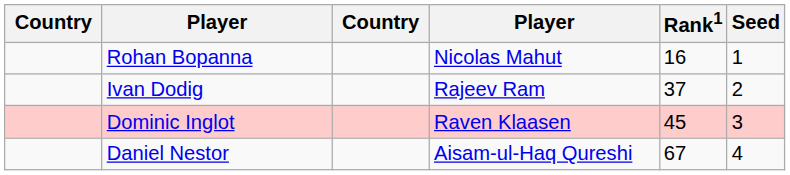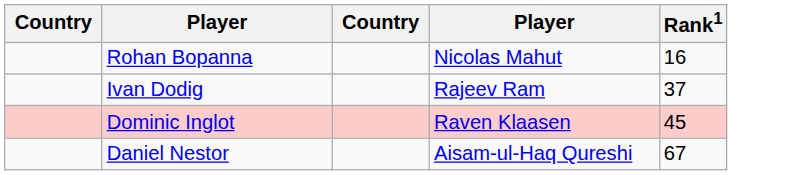- column: Seed | 1 | 2 | 3 | 4
